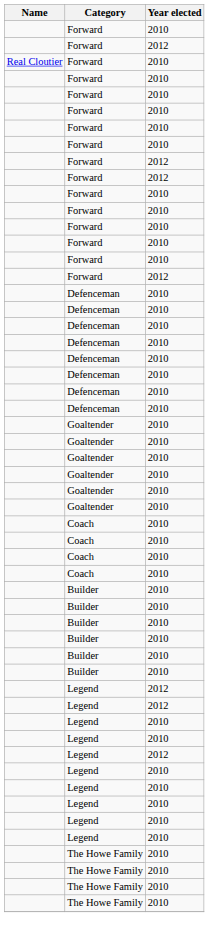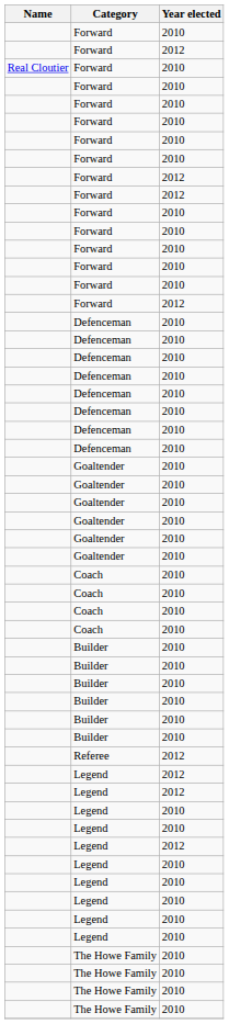+ row: Referee | 2012
